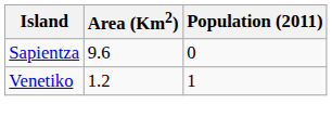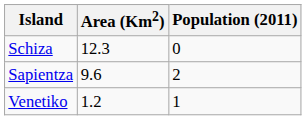+ row: Schiza | 12.3 | 0
Sapientza | Population (2011): 0 -> 2
